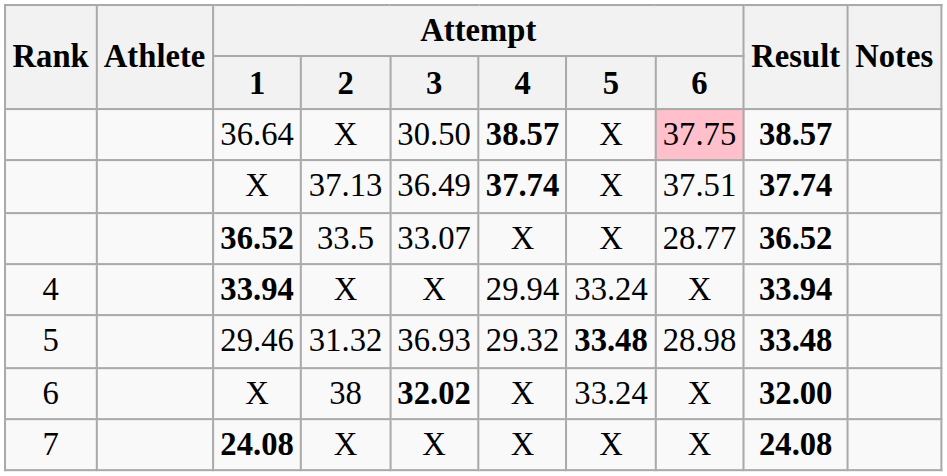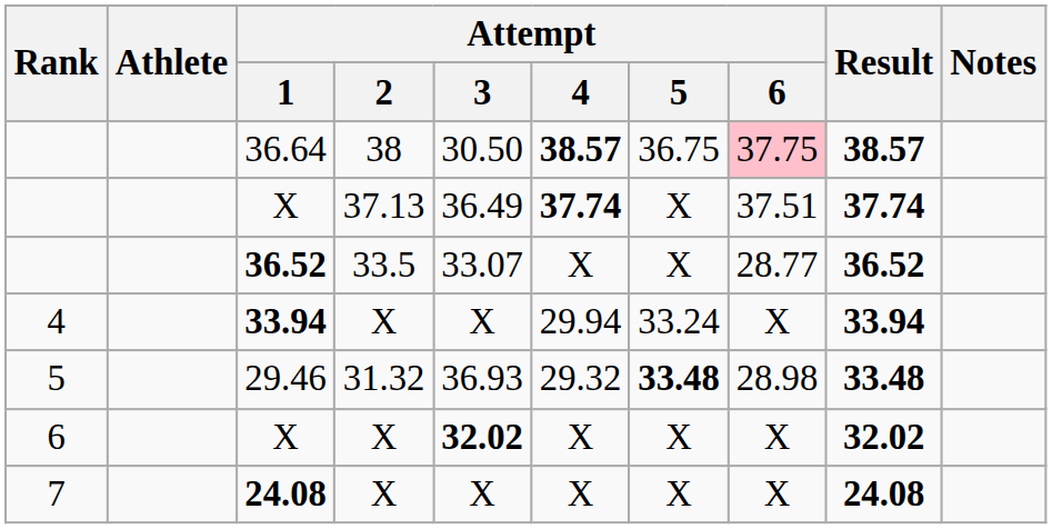36.64 | Attempt / 2: X -> 38
36.64 | Attempt / 5: X -> 36.75
6 / X | Attempt / 2: 38 -> X
6 / X | Attempt / 5: 33.24 -> X
6 / X | Result: 32.00 -> 32.02
